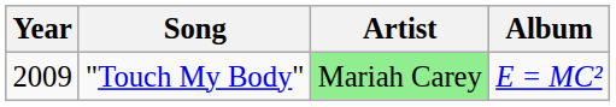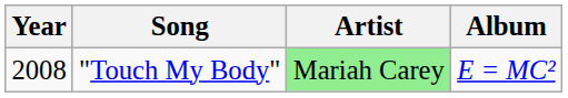"Touch My Body" | Year: 2009 -> 2008
